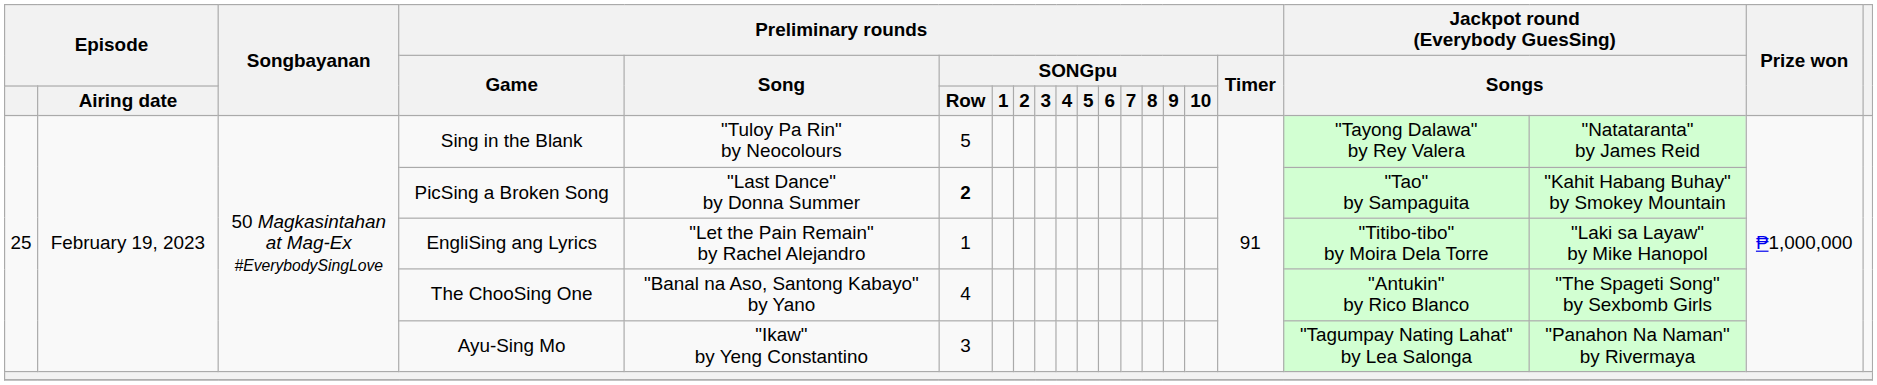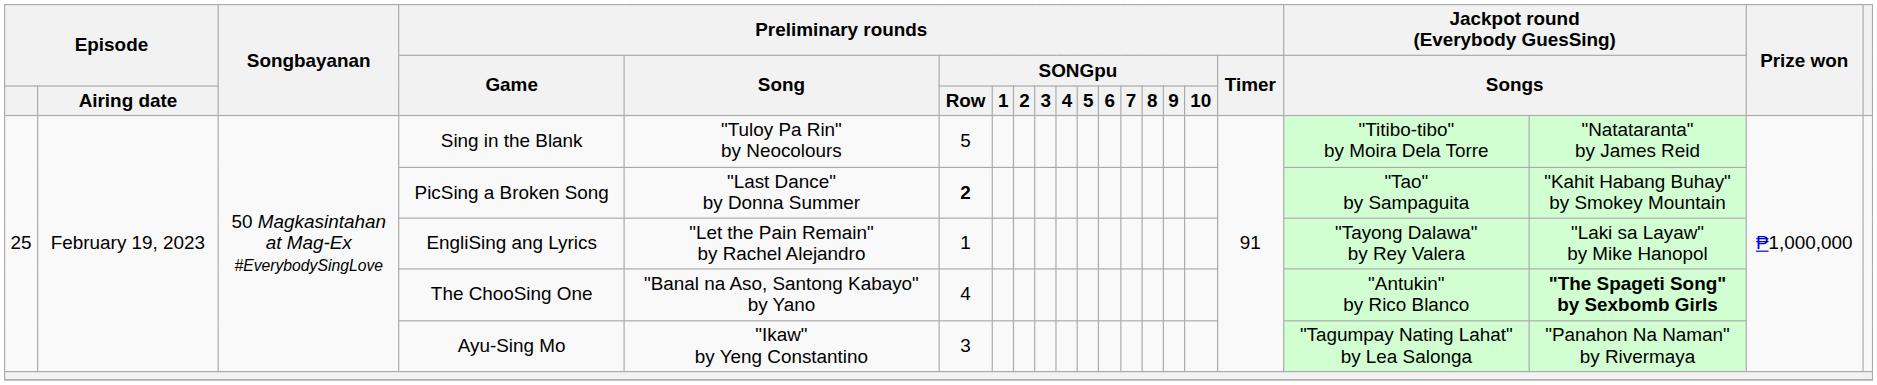Sing in the Blank | column 18: "Tayong Dalawa" by Rey Valera -> "Titibo-tibo" by Moira Dela Torre
EngliSing ang Lyrics | column 18: "Titibo-tibo" by Moira Dela Torre -> "Tayong Dalawa" by Rey Valera
The ChooSing One | column 19: normal -> bold
